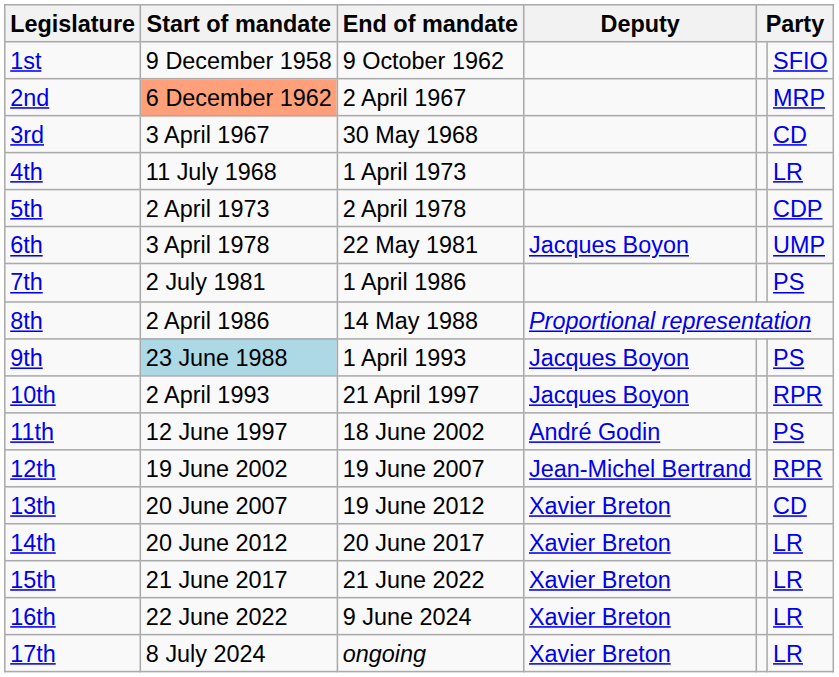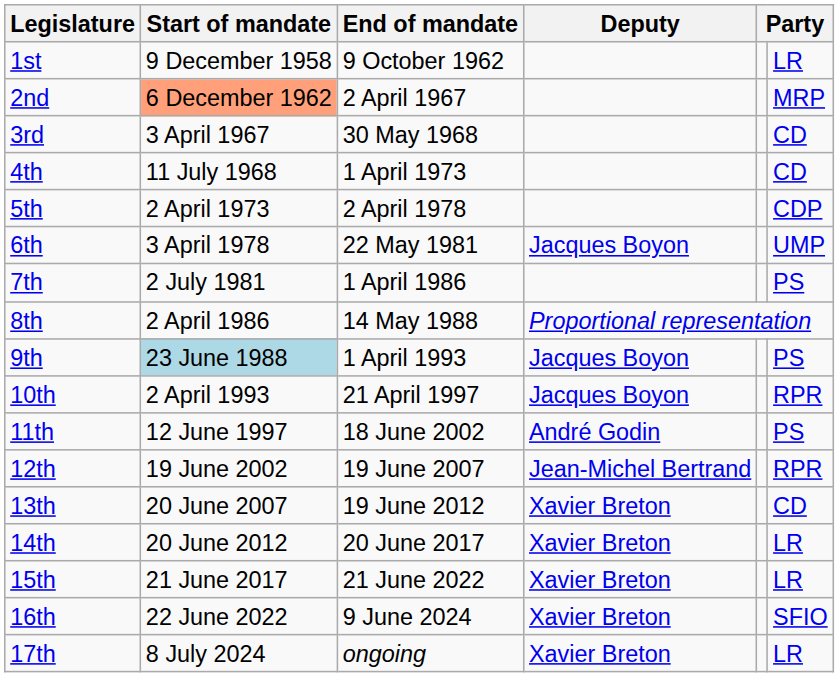1st | column 6: SFIO -> LR
4th | column 6: LR -> CD
16th | column 6: LR -> SFIO
